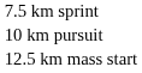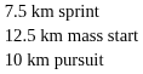rows swapped: 10 km pursuit <-> 12.5 km mass start
